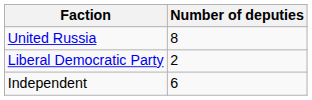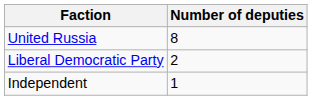Independent | Number of deputies: 6 -> 1
